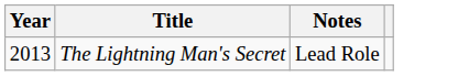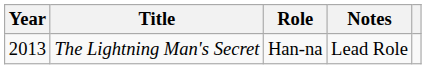+ column: Role | Han-na
